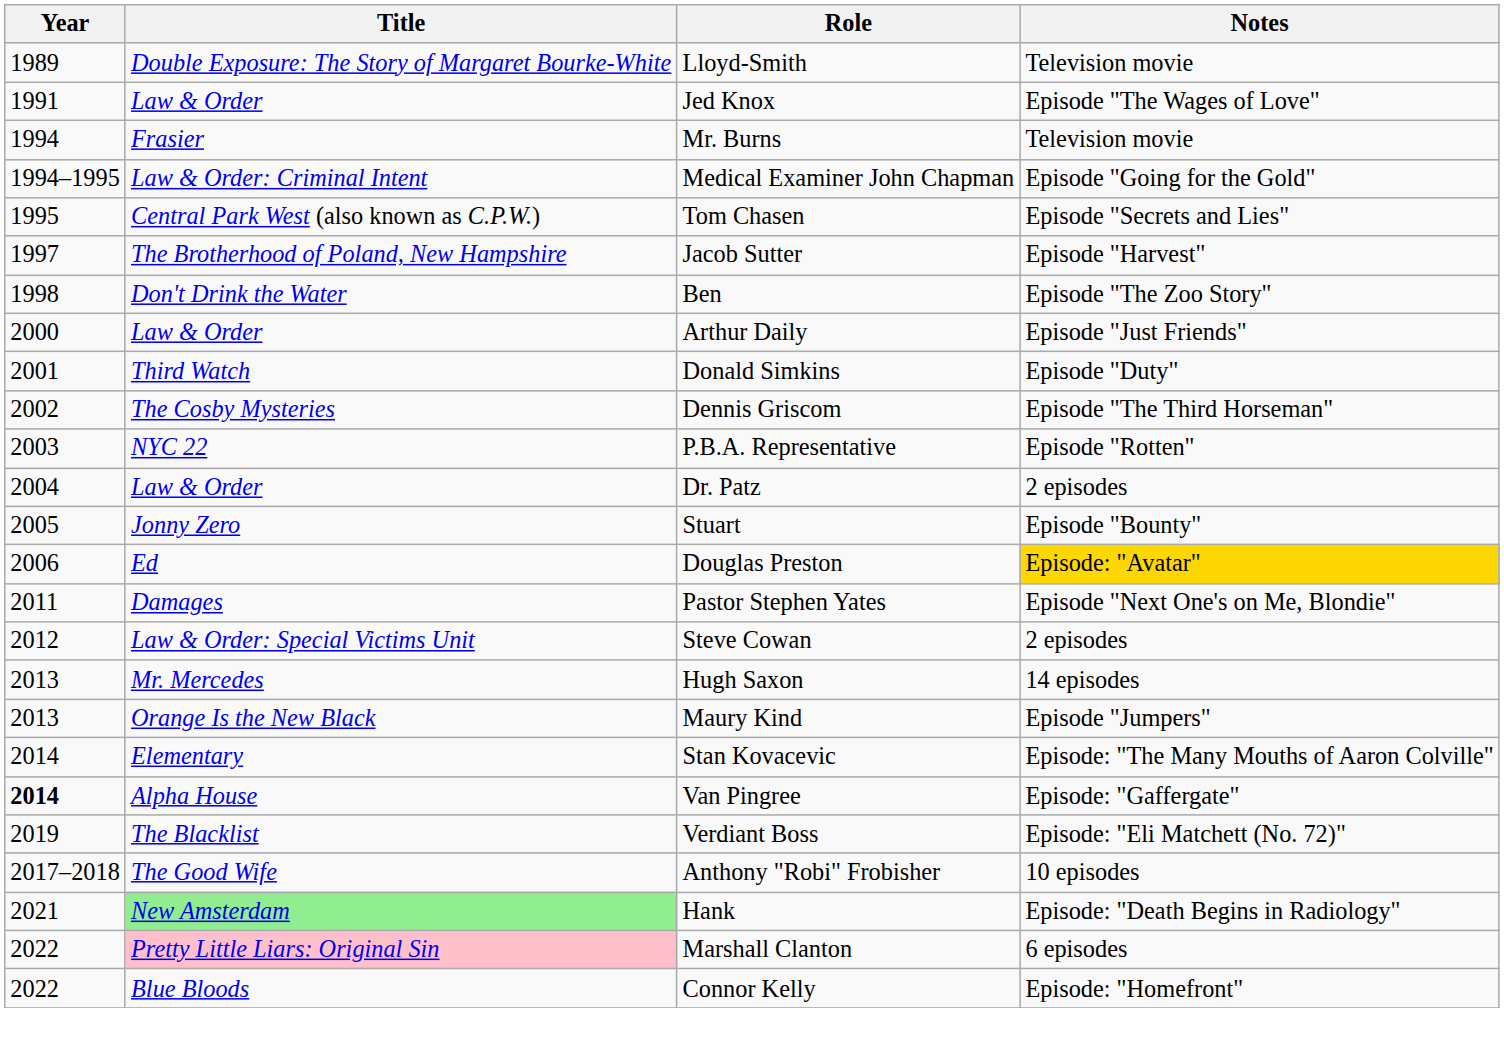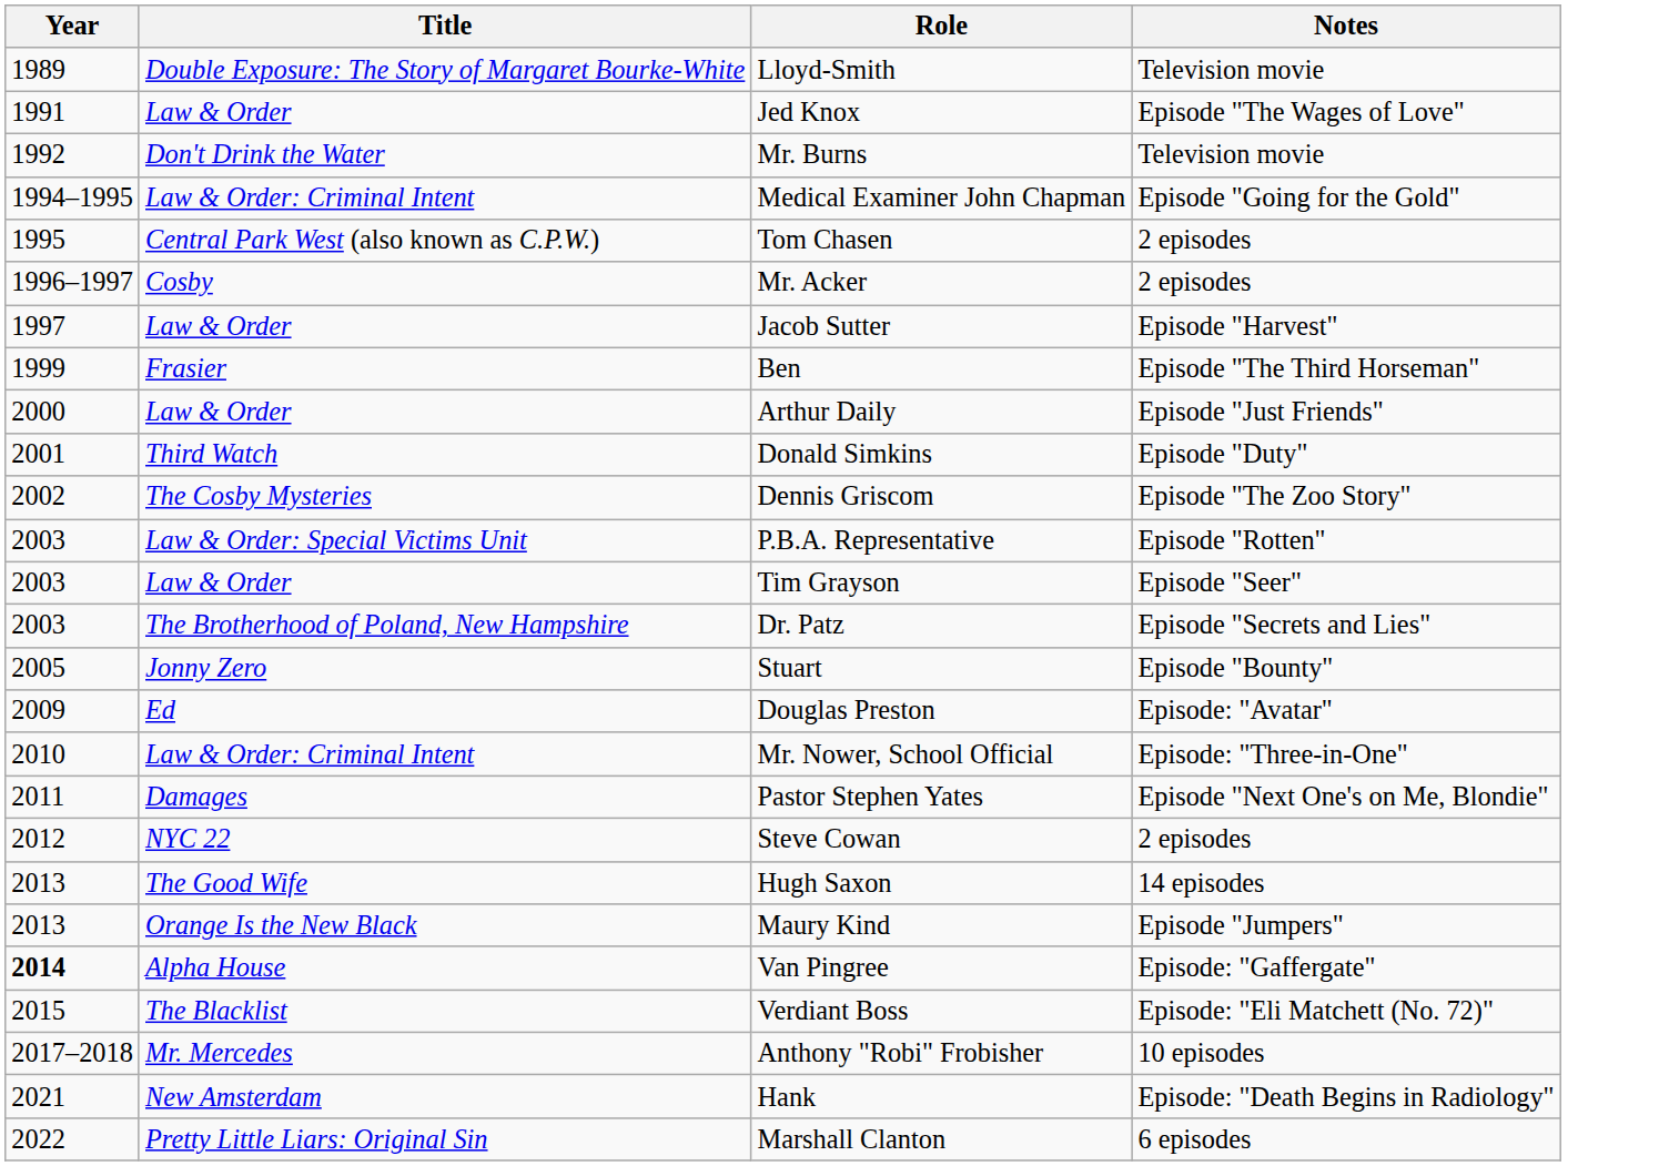Mr. Burns | Year: 1994 -> 1992
Mr. Burns | Title: Frasier -> Don't Drink the Water
Tom Chasen | Notes: Episode "Secrets and Lies" -> 2 episodes
+ row: 1996–1997 | Cosby | Mr. Acker | 2 episodes
Jacob Sutter | Title: The Brotherhood of Poland, New Hampshire -> Law & Order
Ben | Year: 1998 -> 1999
Ben | Title: Don't Drink the Water -> Frasier
Ben | Notes: Episode "The Zoo Story" -> Episode "The Third Horseman"
Dennis Griscom | Notes: Episode "The Third Horseman" -> Episode "The Zoo Story"
P.B.A. Representative | Title: NYC 22 -> Law & Order: Special Victims Unit
+ row: 2003 | Law & Order | Tim Grayson | Episode "Seer"
Dr. Patz | Year: 2004 -> 2003
Dr. Patz | Title: Law & Order -> The Brotherhood of Poland, New Hampshire
Dr. Patz | Notes: 2 episodes -> Episode "Secrets and Lies"
Douglas Preston | Year: 2006 -> 2009
Douglas Preston | Notes: gold background -> no background
+ row: 2010 | Law & Order: Criminal Intent | Mr. Nower, School Official | Episode: "Three-in-One"
Steve Cowan | Title: Law & Order: Special Victims Unit -> NYC 22
Hugh Saxon | Title: Mr. Mercedes -> The Good Wife
- row: 2014 | Elementary | Stan Kovacevic | Episode: "The Many Mouths of Aaron Colville"
Verdiant Boss | Year: 2019 -> 2015
Anthony "Robi" Frobisher | Title: The Good Wife -> Mr. Mercedes
Hank | Title: lightgreen background -> no background
Marshall Clanton | Title: pink background -> no background
- row: 2022 | Blue Bloods | Connor Kelly | Episode: "Homefront"
